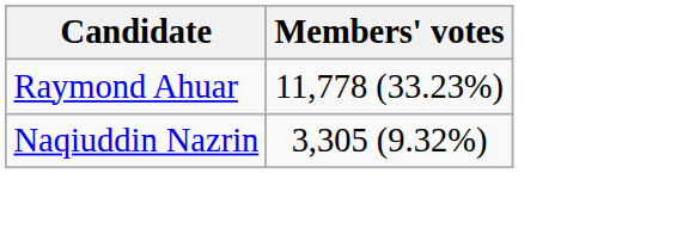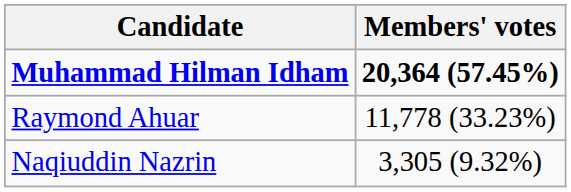+ row: Muhammad Hilman Idham | 20,364 (57.45%)
